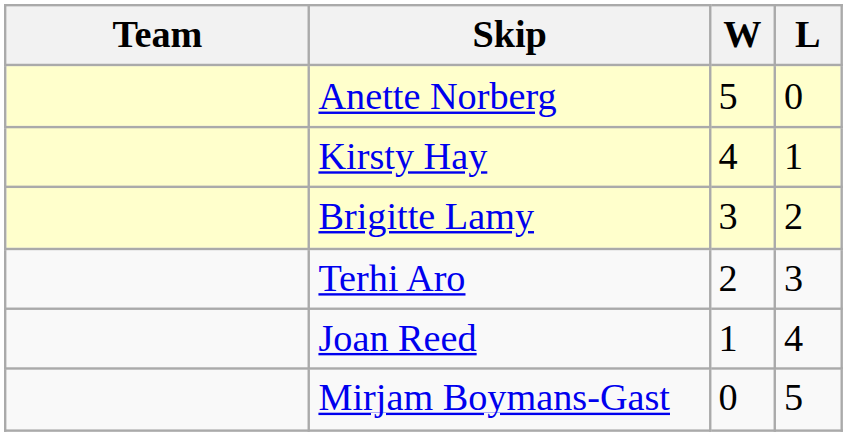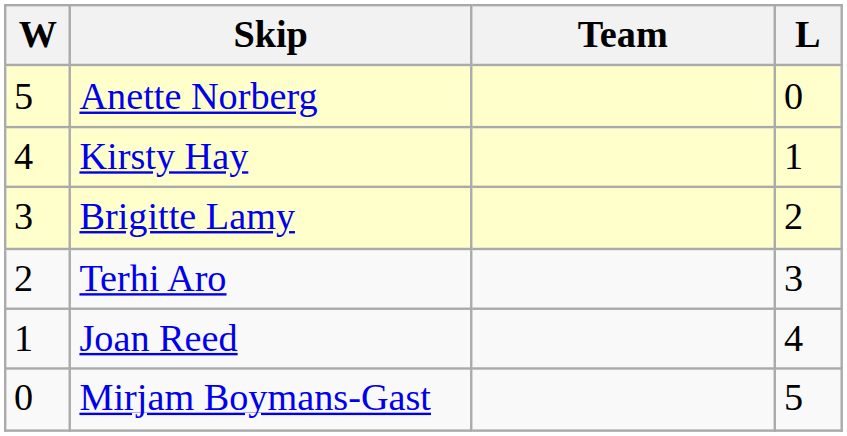columns swapped: Team <-> W
